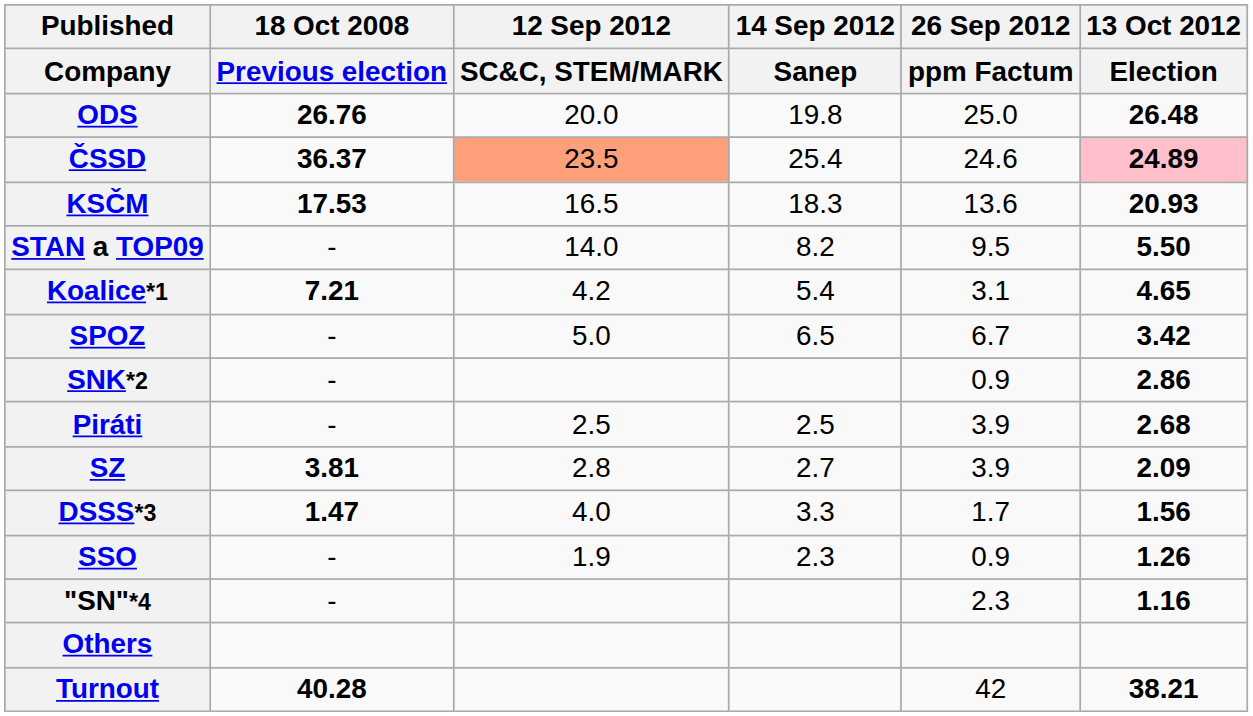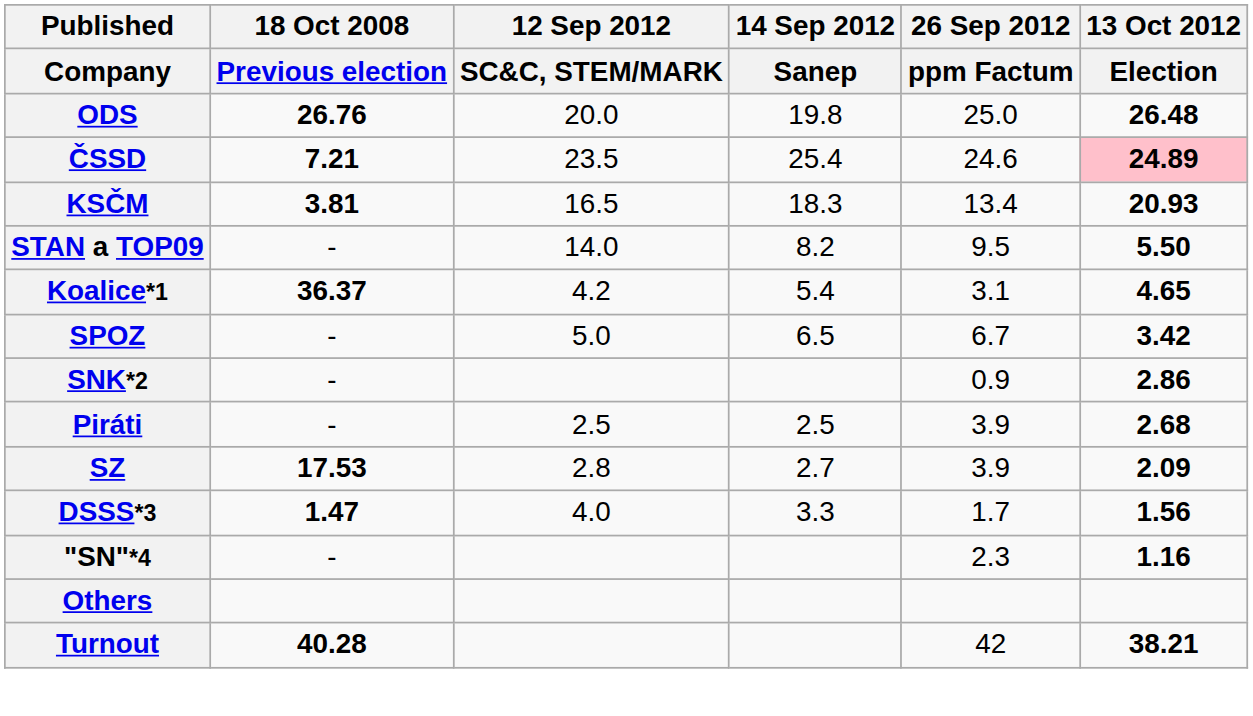ČSSD | 18 Oct 2008 / Previous election: 36.37 -> 7.21
ČSSD | 12 Sep 2012 / SC&C, STEM/MARK: lightsalmon background -> no background
KSČM | 18 Oct 2008 / Previous election: 17.53 -> 3.81
KSČM | 26 Sep 2012 / ppm Factum: 13.6 -> 13.4
Koalice*1 | 18 Oct 2008 / Previous election: 7.21 -> 36.37
SZ | 18 Oct 2008 / Previous election: 3.81 -> 17.53
- row: SSO | - | 1.9 | 2.3 | 0.9 | 1.26
